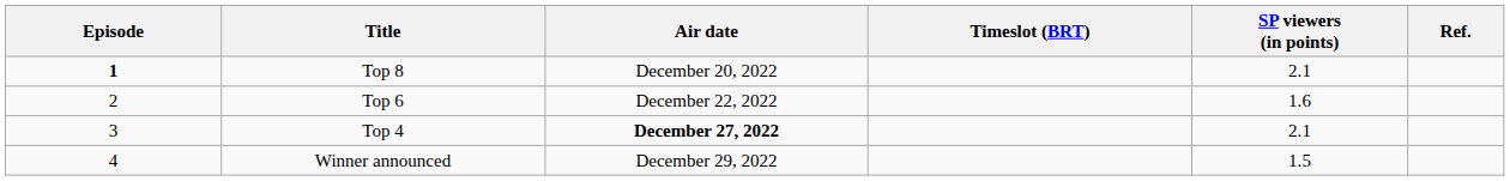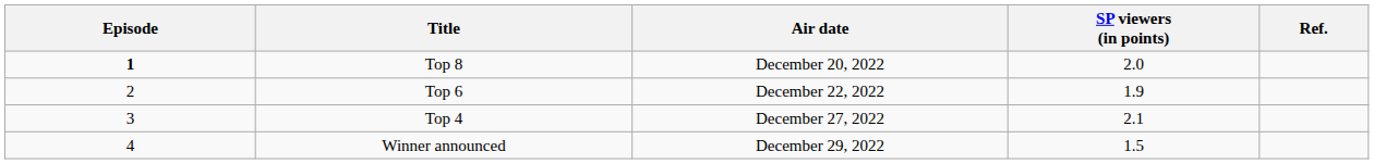- column: Timeslot (BRT)
Top 8 | SP viewers (in points): 2.1 -> 2.0
Top 6 | SP viewers (in points): 1.6 -> 1.9
Top 4 | Air date: bold -> normal
